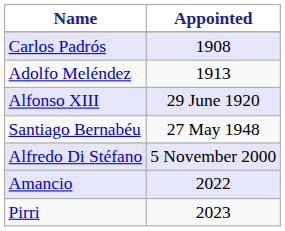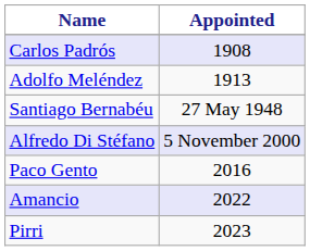- row: Alfonso XIII | 29 June 1920
+ row: Paco Gento | 2016
